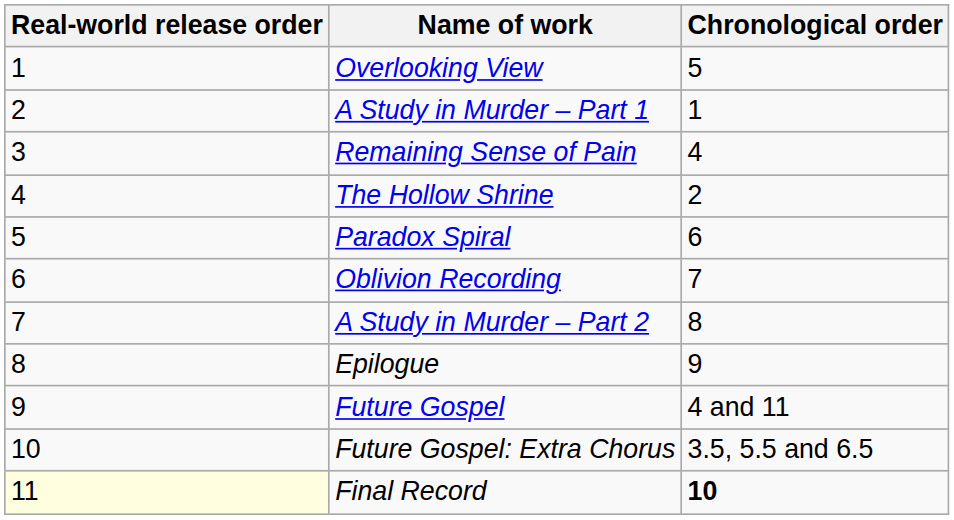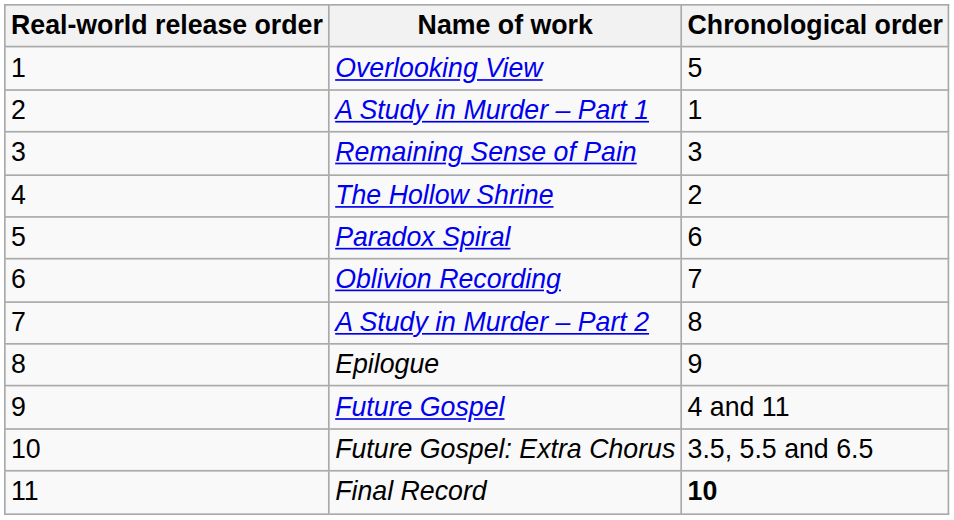Remaining Sense of Pain | Chronological order: 4 -> 3
Final Record | Real-world release order: lightyellow background -> no background
